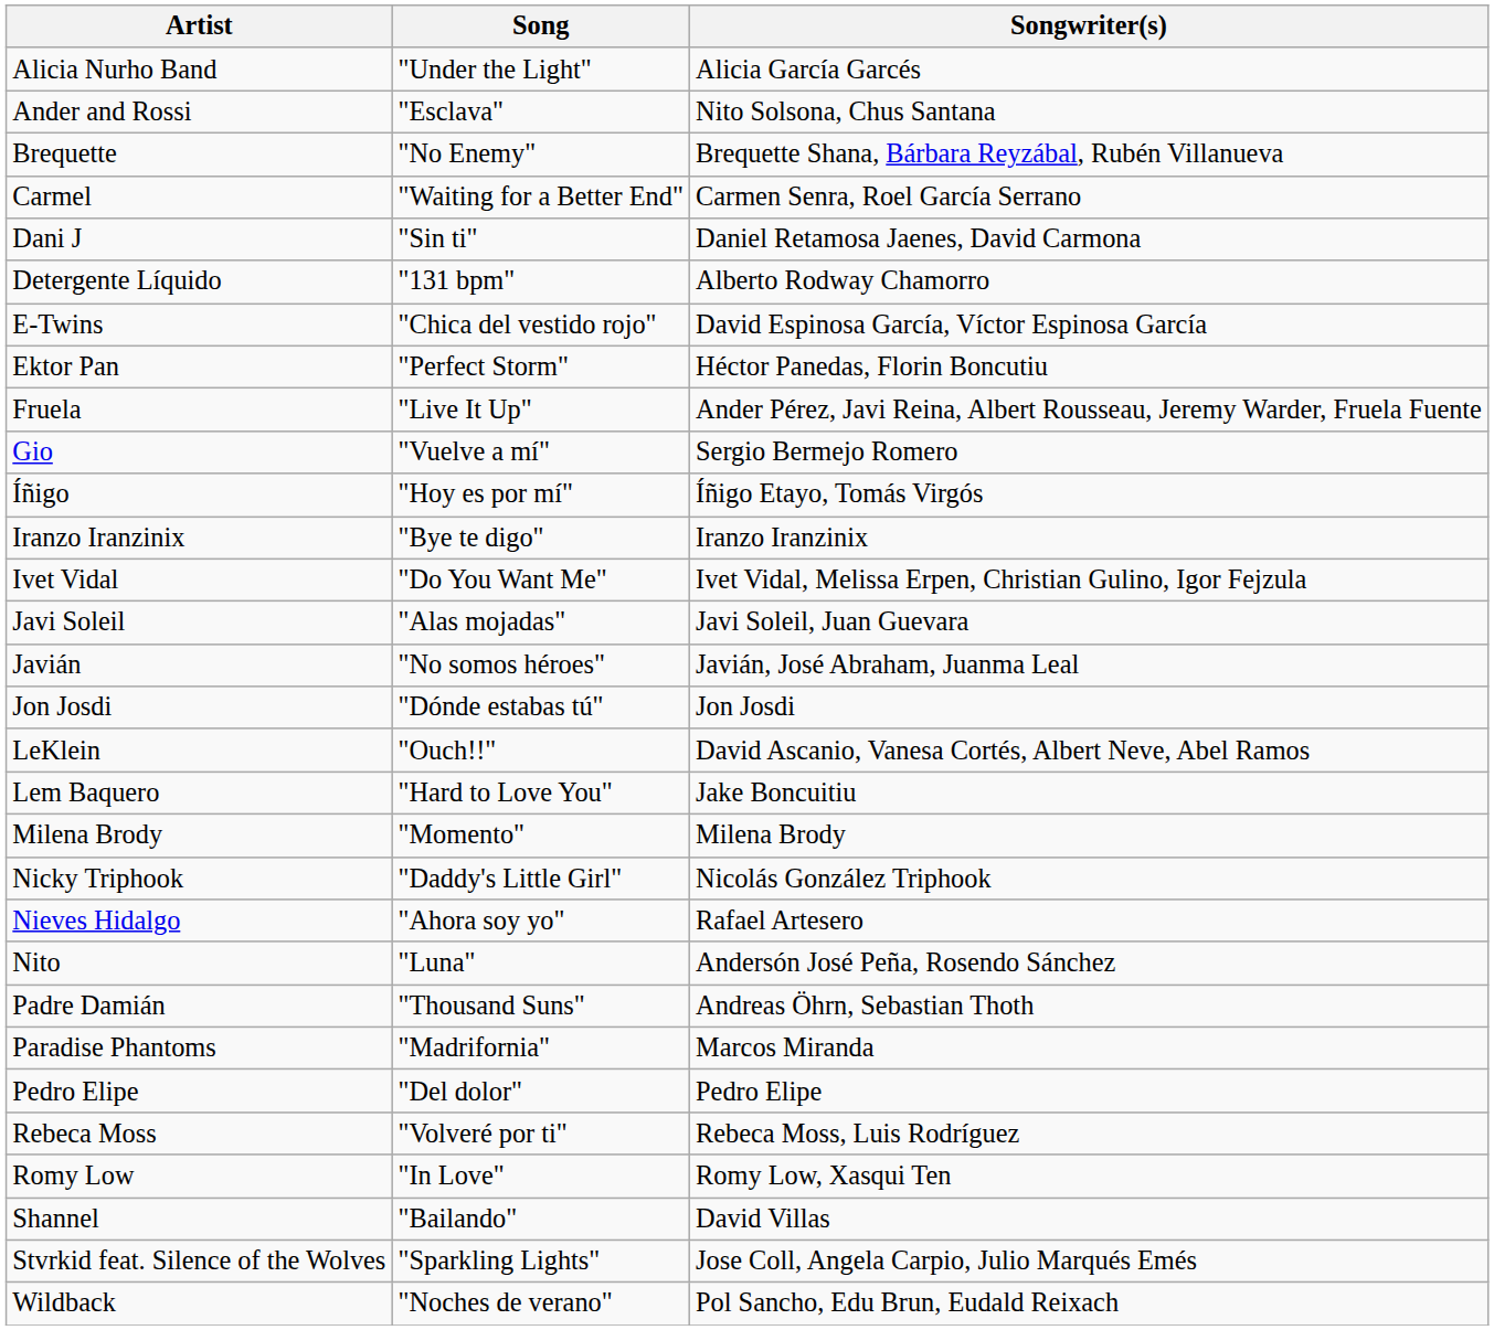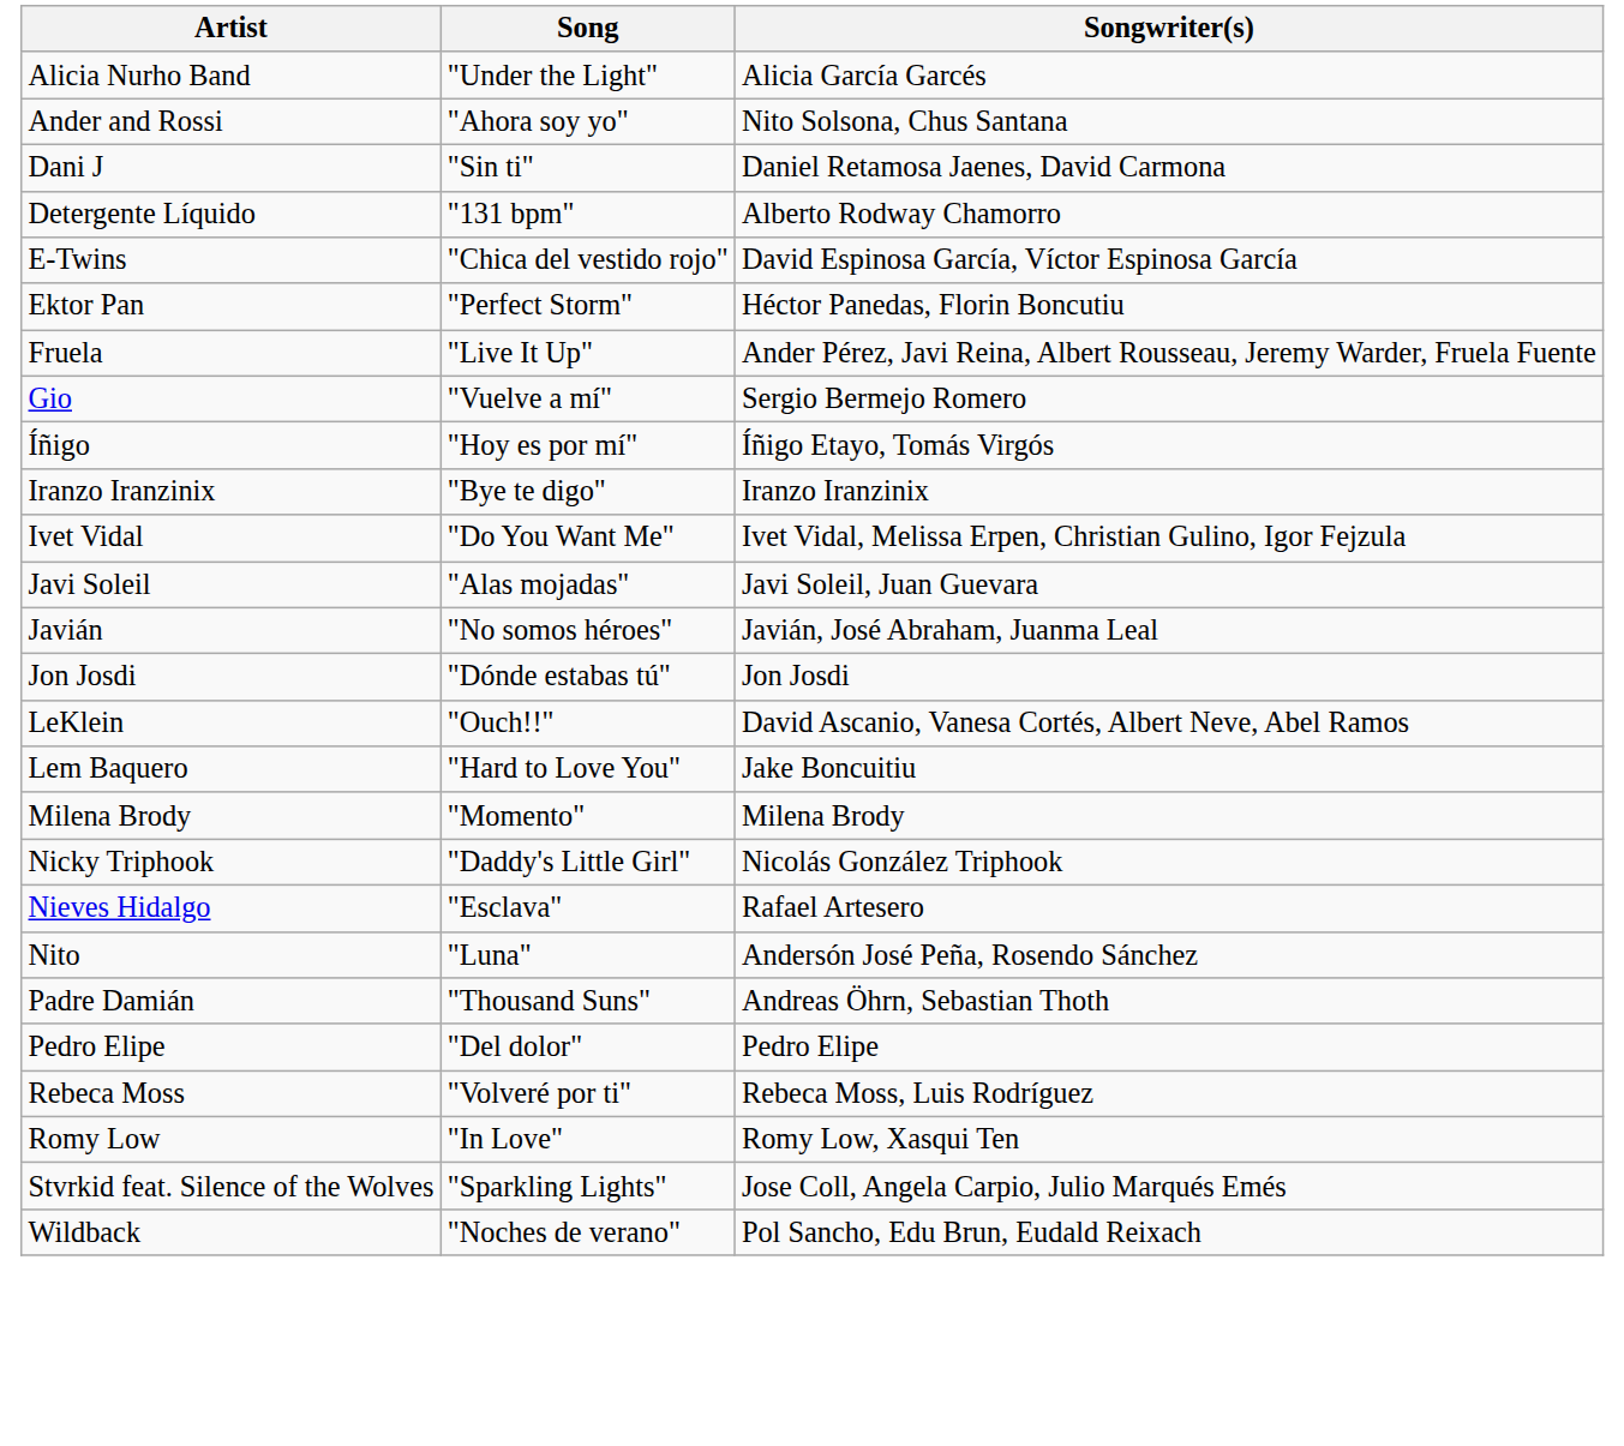Ander and Rossi | Song: "Esclava" -> "Ahora soy yo"
- row: Brequette | "No Enemy" | Brequette Shana, Bárbara Reyzábal, Rubén Villanueva
- row: Carmel | "Waiting for a Better End" | Carmen Senra, Roel García Serrano
Nieves Hidalgo | Song: "Ahora soy yo" -> "Esclava"
- row: Paradise Phantoms | "Madrifornia" | Marcos Miranda
- row: Shannel | "Bailando" | David Villas
